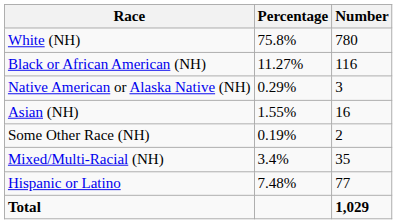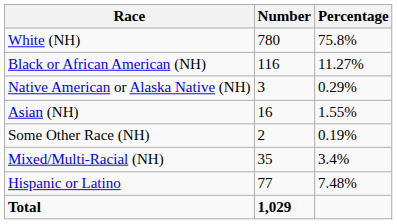columns swapped: Number <-> Percentage
